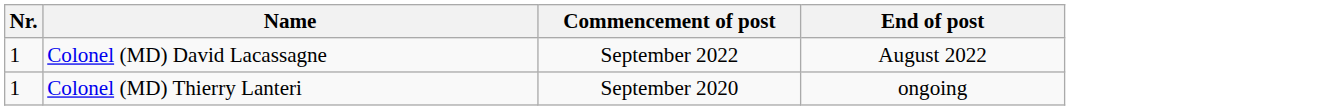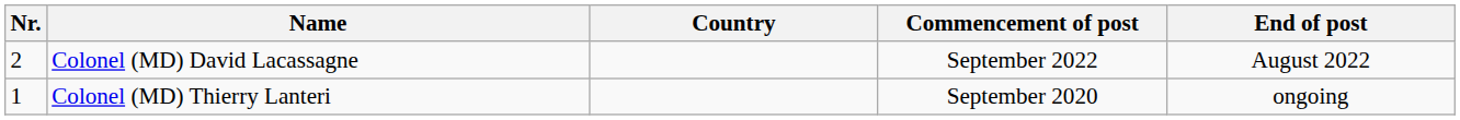+ column: Country
Colonel (MD) David Lacassagne | Nr.: 1 -> 2
